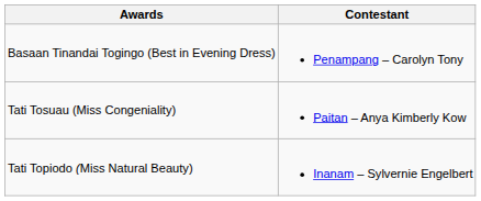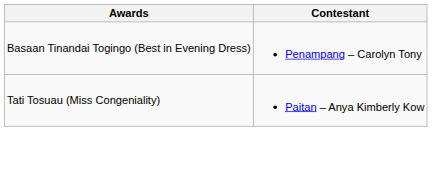- row: Tati Topiodo (Miss Natural Beauty) | Inanam – Sylvernie Engelbert
